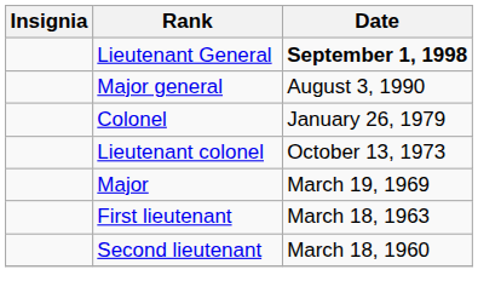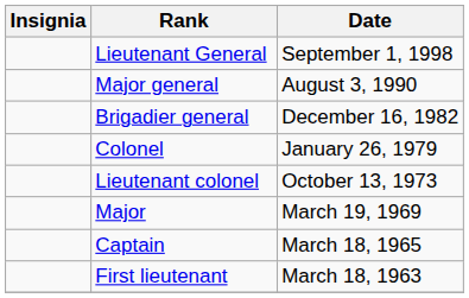Lieutenant General | Date: bold -> normal
+ row: Brigadier general | December 16, 1982
+ row: Captain | March 18, 1965
- row: Second lieutenant | March 18, 1960
